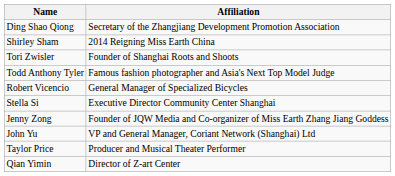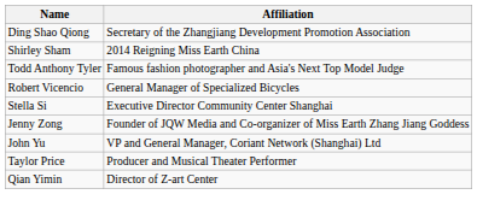- row: Tori Zwisler | Founder of Shanghai Roots and Shoots
